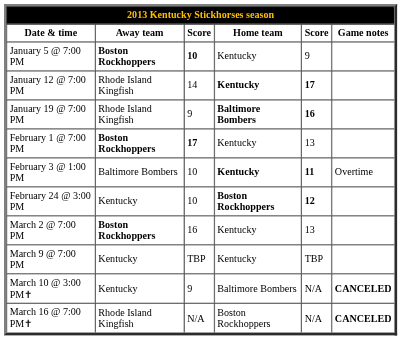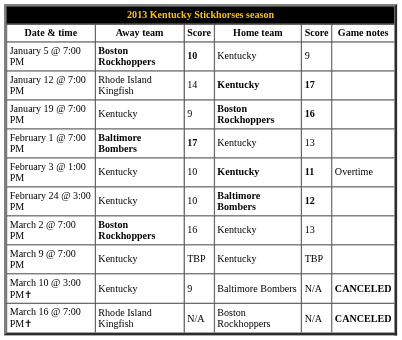January 19 @ 7:00 PM | Away team: Rhode Island Kingfish -> Kentucky
January 19 @ 7:00 PM | Home team: Baltimore Bombers -> Boston Rockhoppers
February 1 @ 7:00 PM | Away team: Boston Rockhoppers -> Baltimore Bombers
February 3 @ 1:00 PM | Away team: Baltimore Bombers -> Kentucky
February 24 @ 3:00 PM | Home team: Boston Rockhoppers -> Baltimore Bombers
